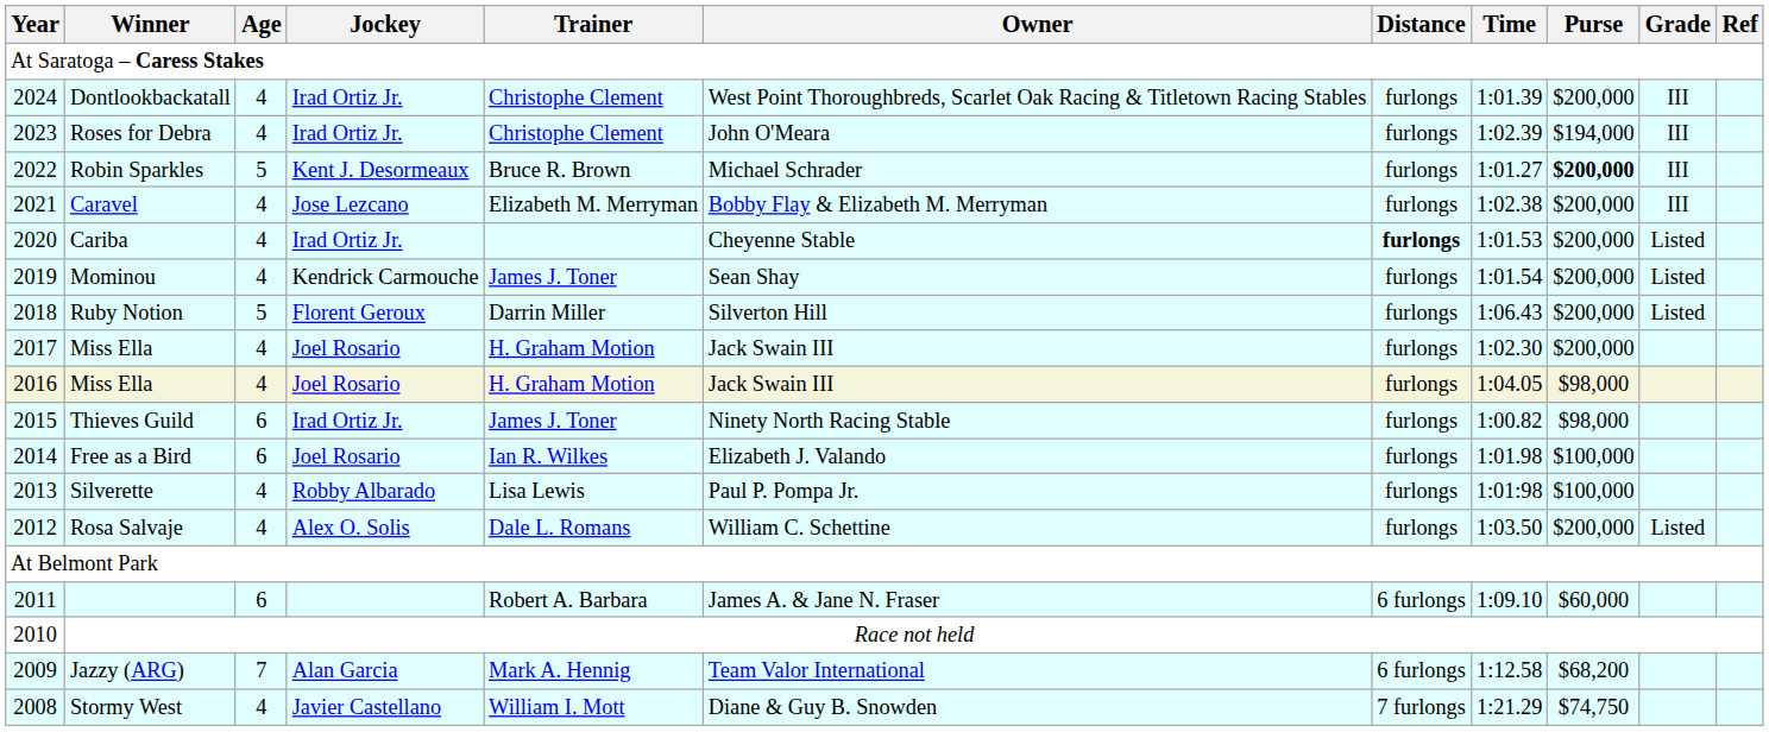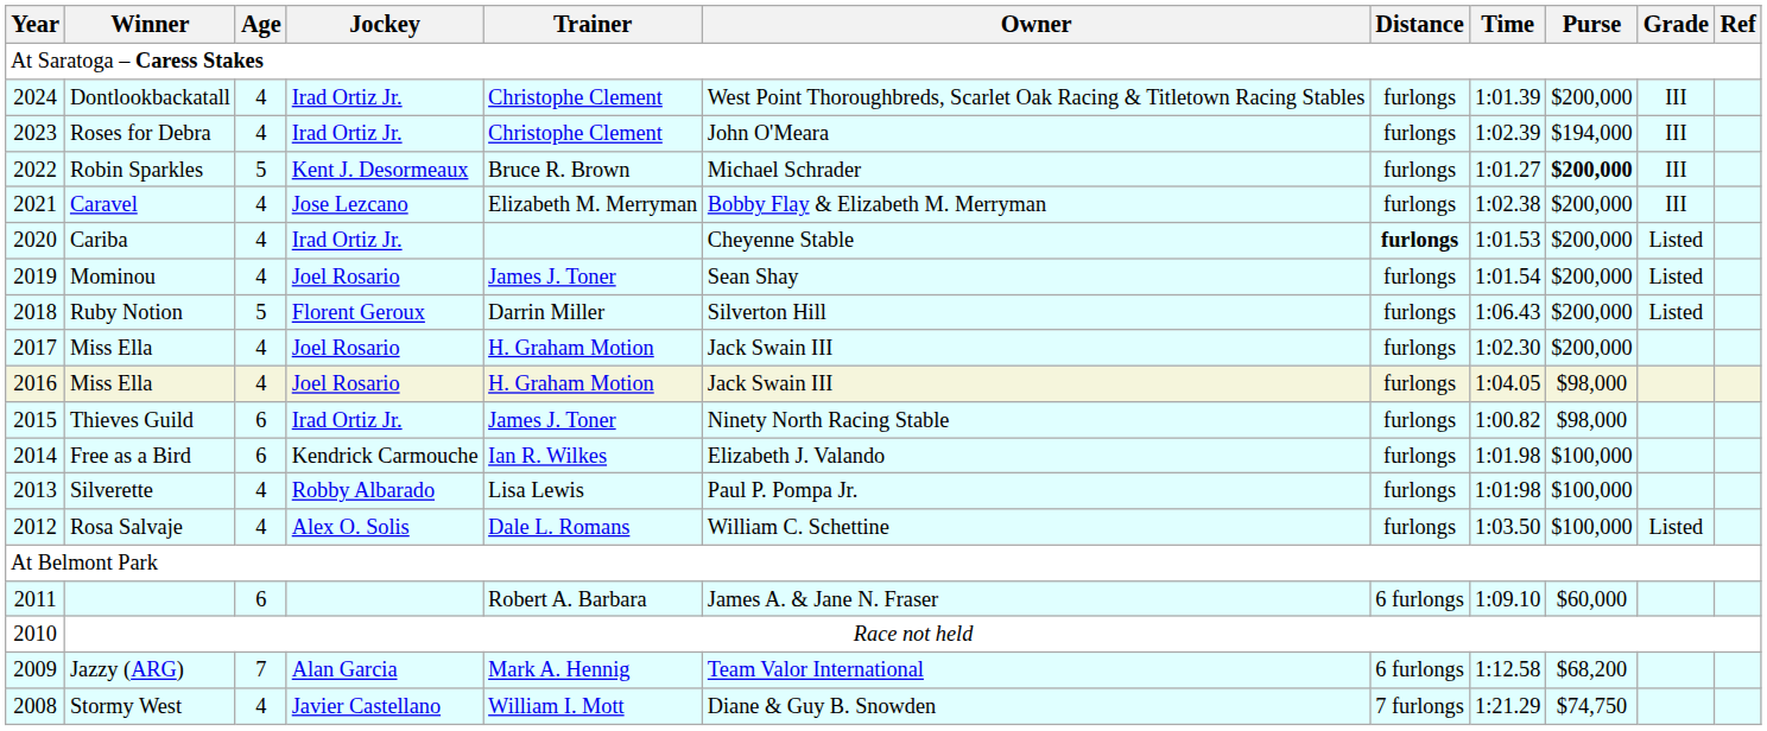Mominou | Jockey: Kendrick Carmouche -> Joel Rosario
Free as a Bird | Jockey: Joel Rosario -> Kendrick Carmouche
Rosa Salvaje | Purse: $200,000 -> $100,000
